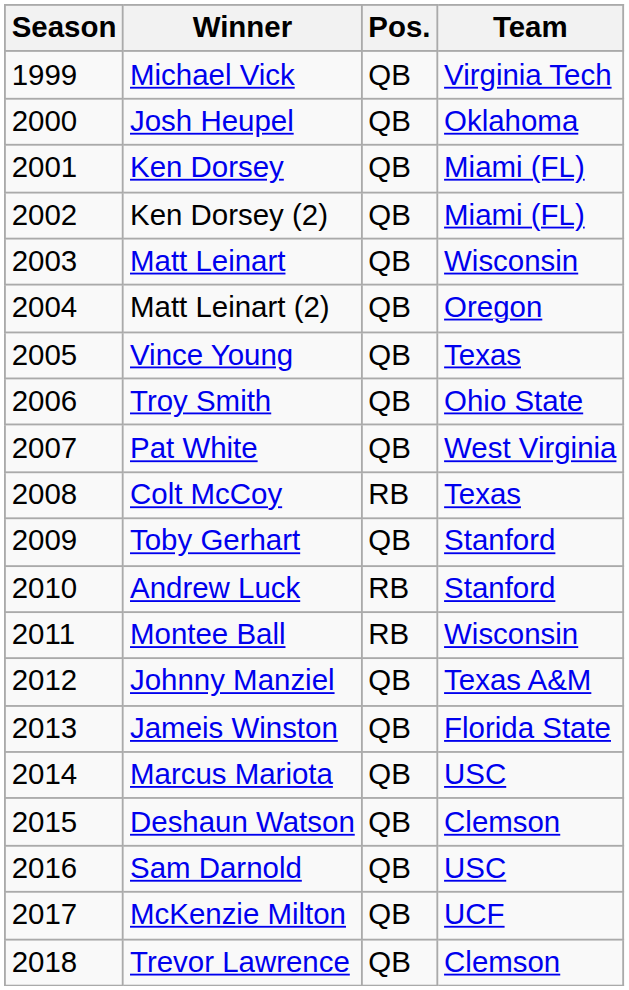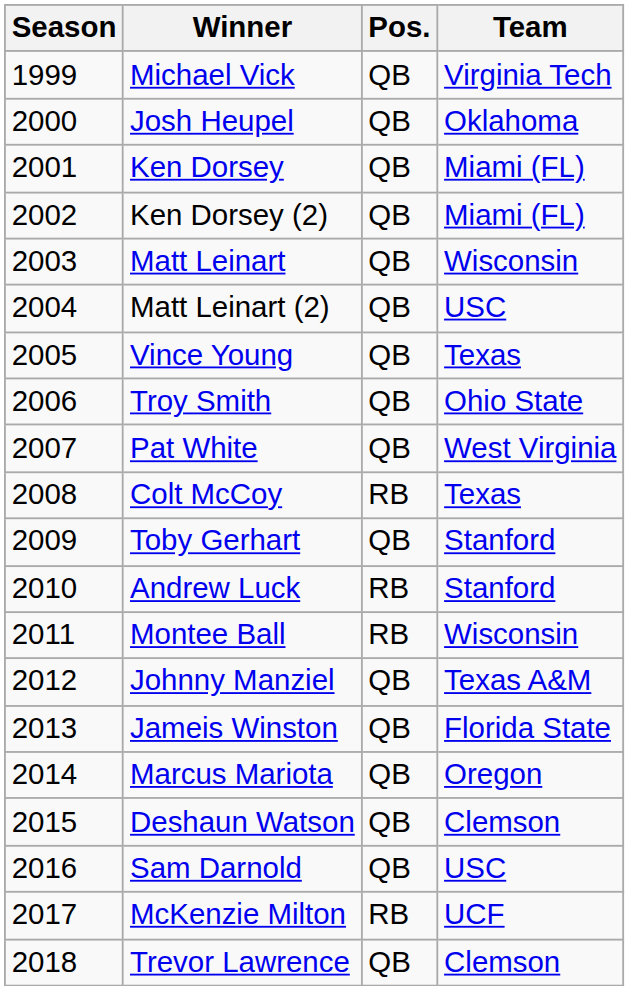Matt Leinart (2) | Team: Oregon -> USC
Marcus Mariota | Team: USC -> Oregon
McKenzie Milton | Pos.: QB -> RB
